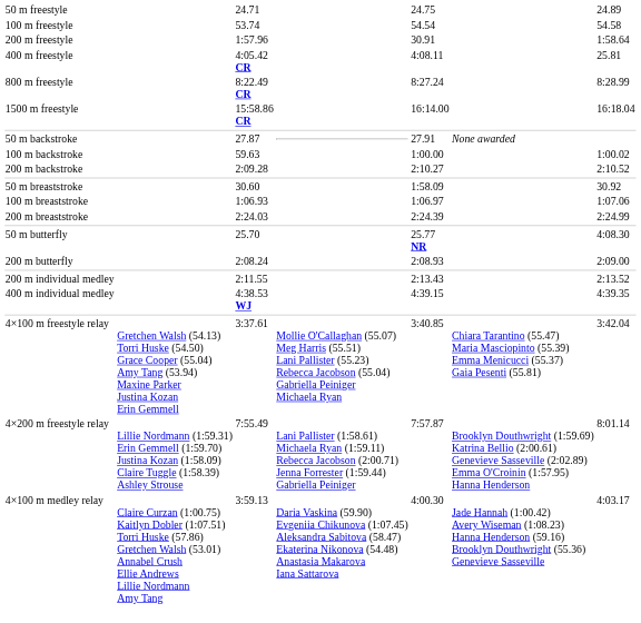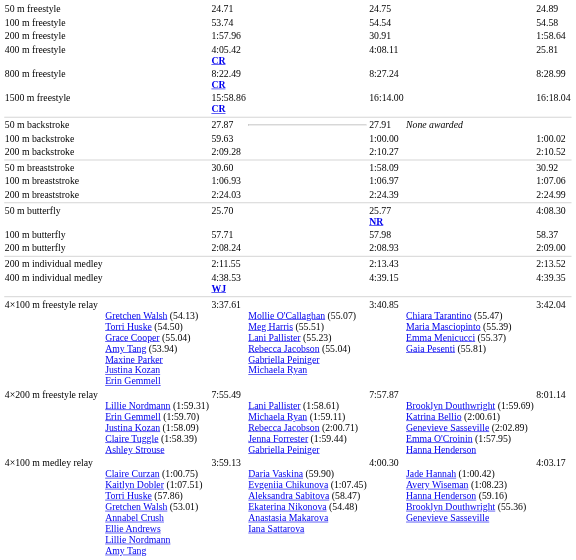+ row: 100 m butterfly | 57.71 | 57.98 | 58.37
